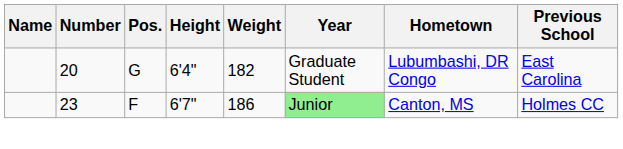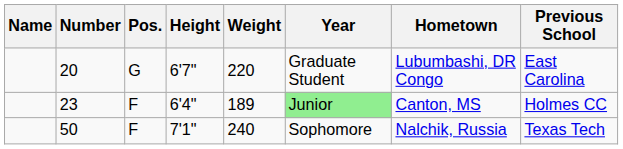20 | Height: 6'4" -> 6'7"
20 | Weight: 182 -> 220
23 | Height: 6'7" -> 6'4"
23 | Weight: 186 -> 189
+ row: 50 | F | 7'1" | 240 | Sophomore | Nalchik, Russia | Texas Tech
